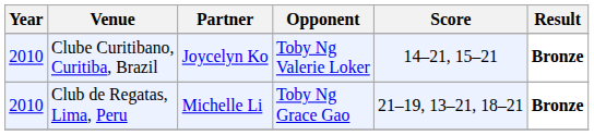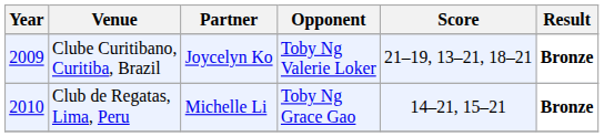Clube Curitibano, Curitiba, Brazil | Year: 2010 -> 2009
Clube Curitibano, Curitiba, Brazil | Score: 14–21, 15–21 -> 21–19, 13–21, 18–21
Club de Regatas, Lima, Peru | Score: 21–19, 13–21, 18–21 -> 14–21, 15–21
